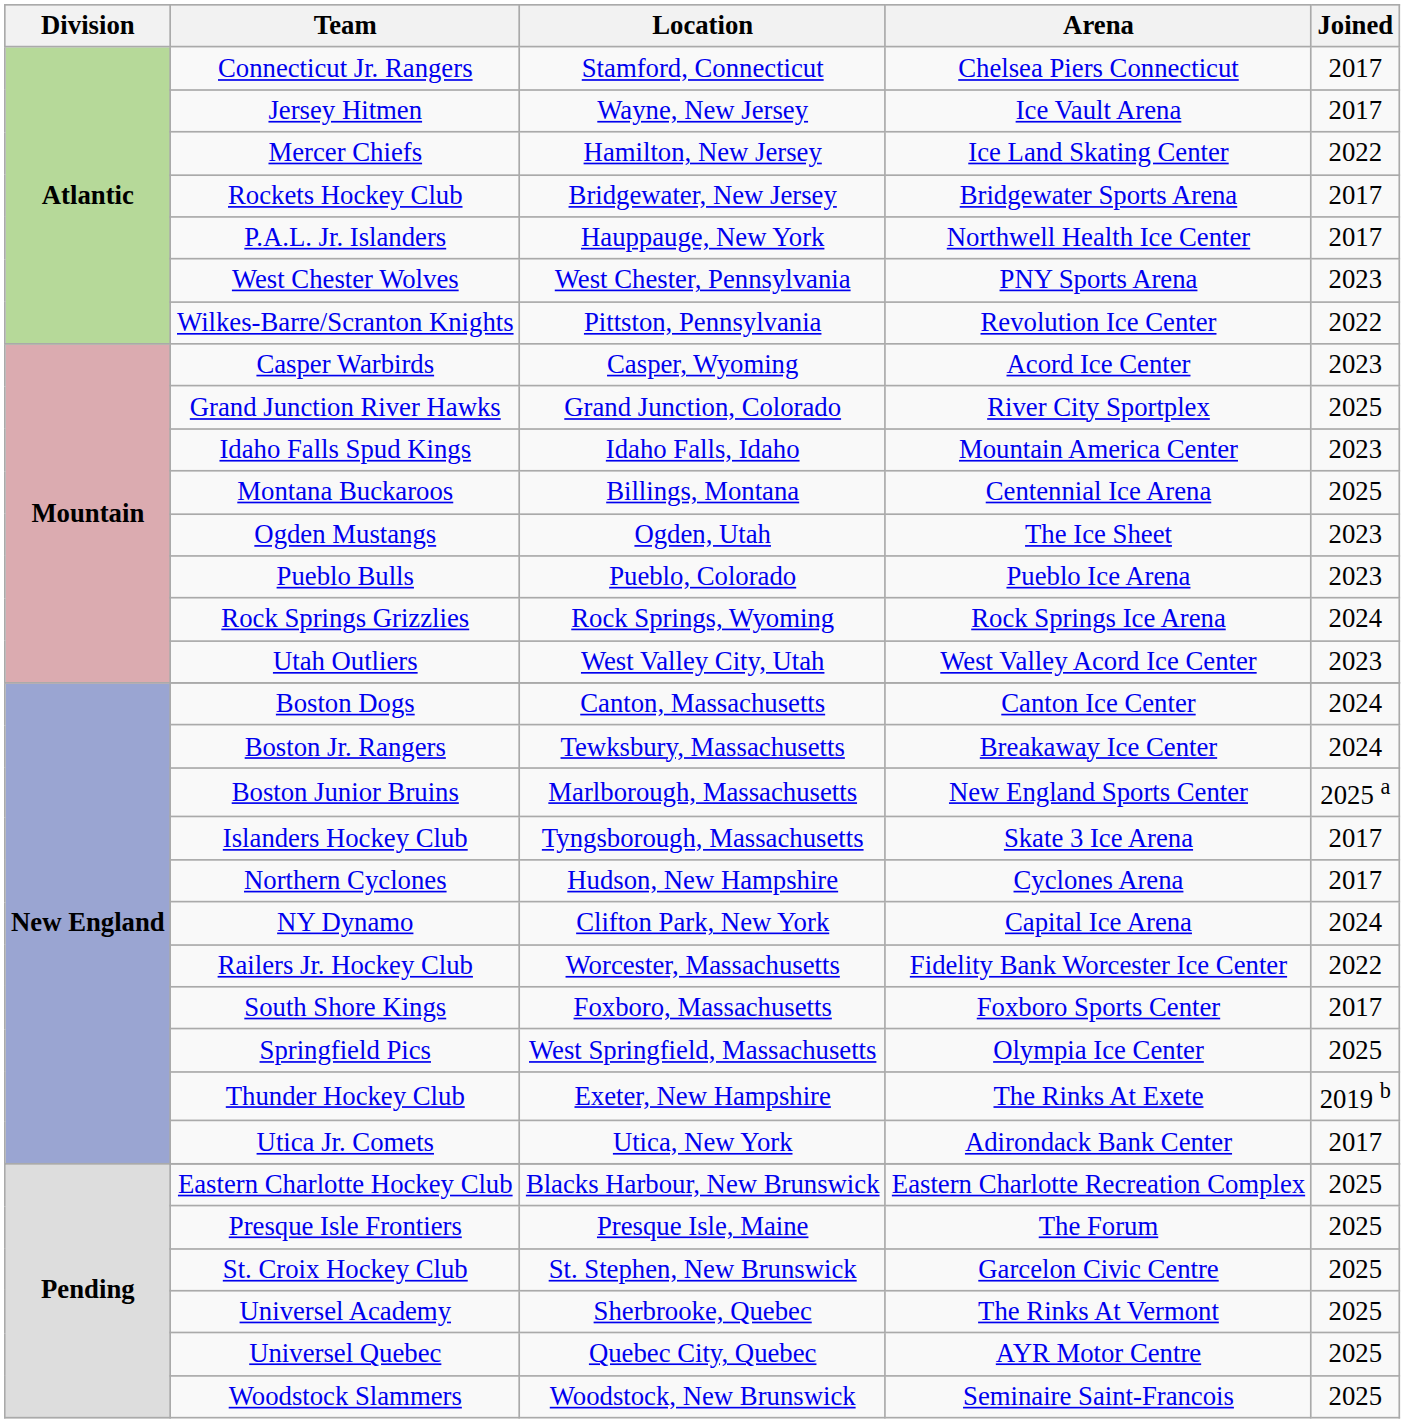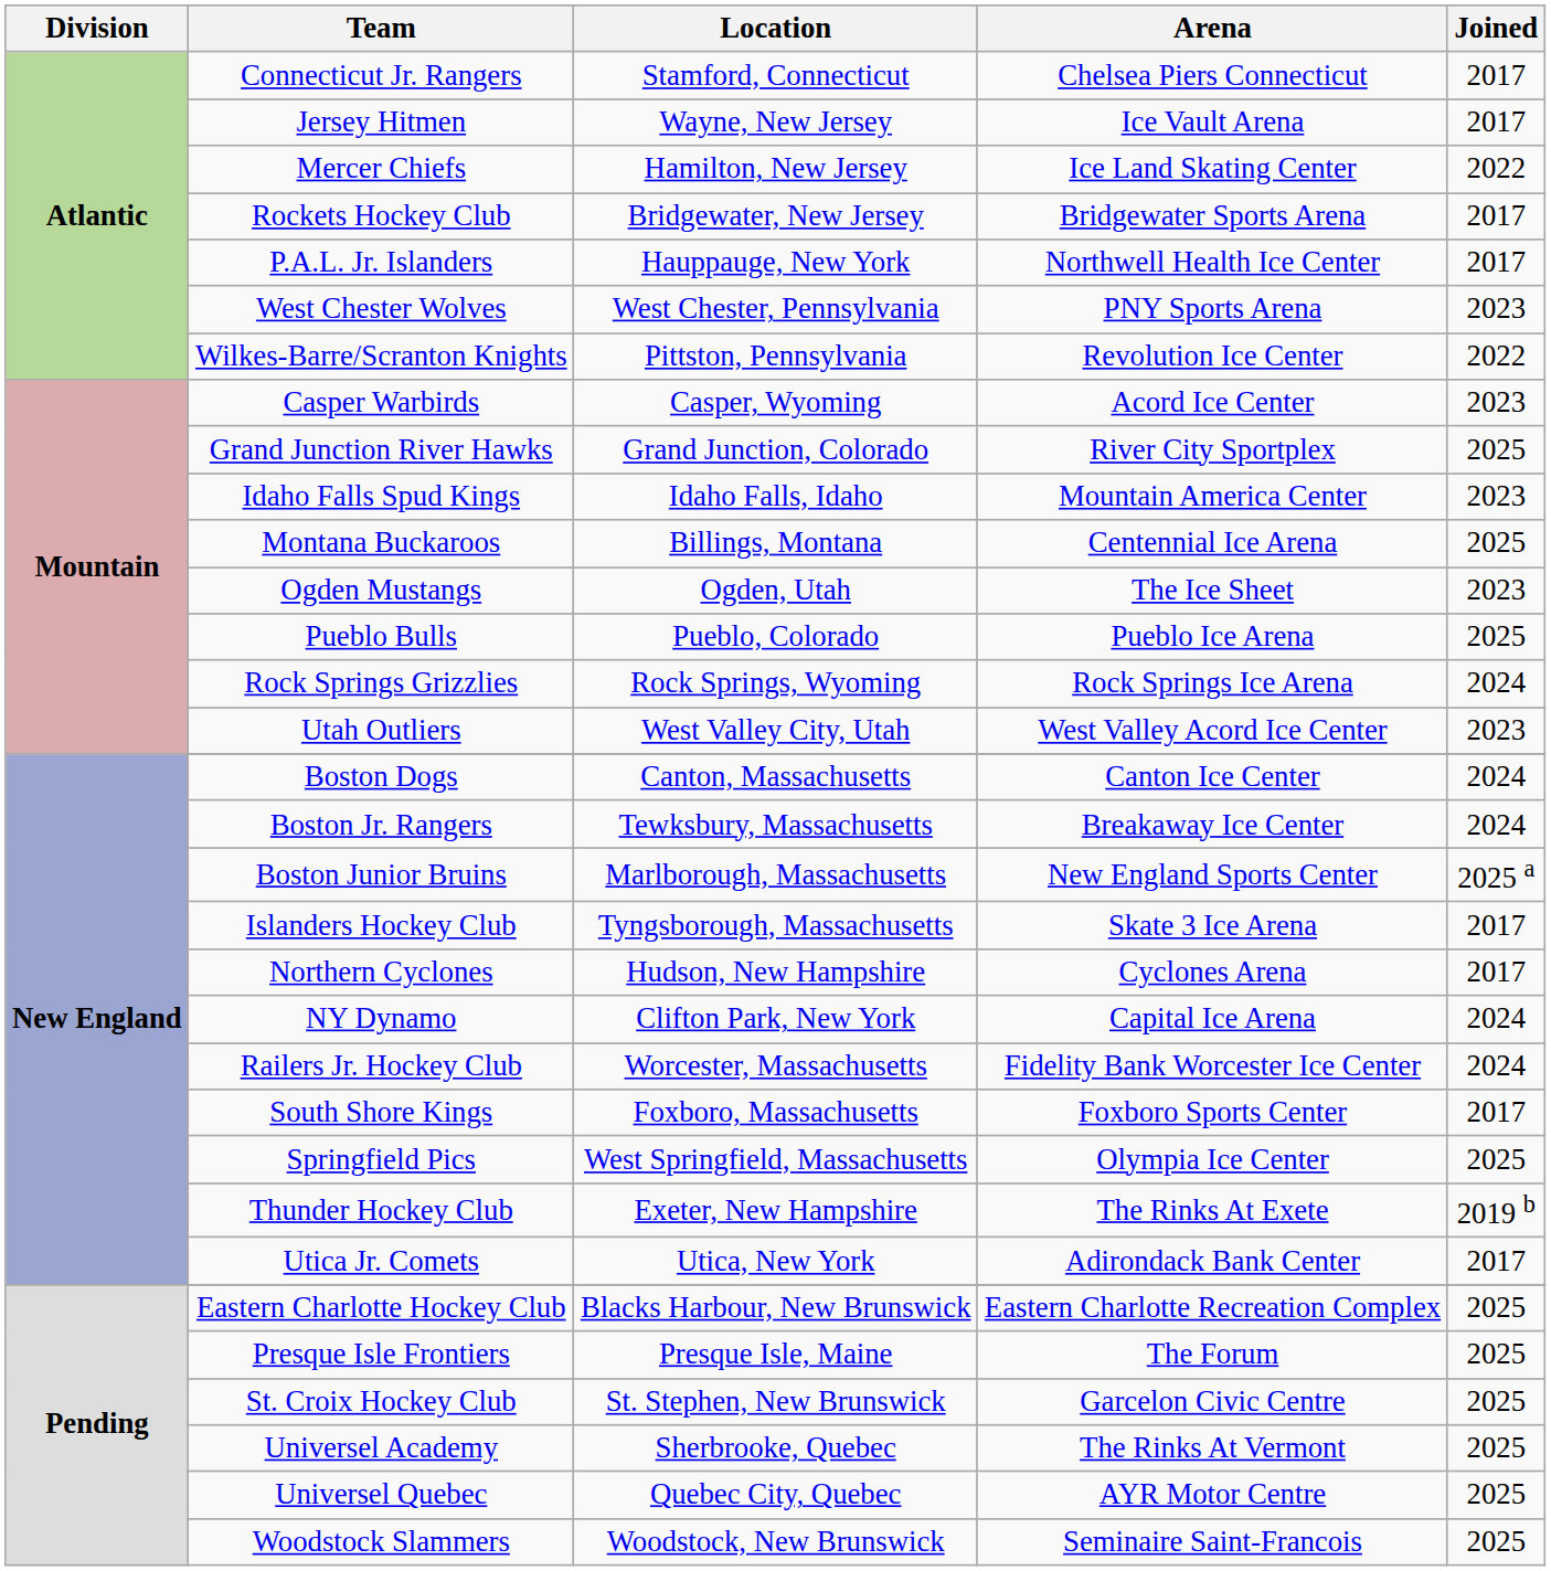Pueblo Bulls | Joined: 2023 -> 2025
Railers Jr. Hockey Club | Joined: 2022 -> 2024
